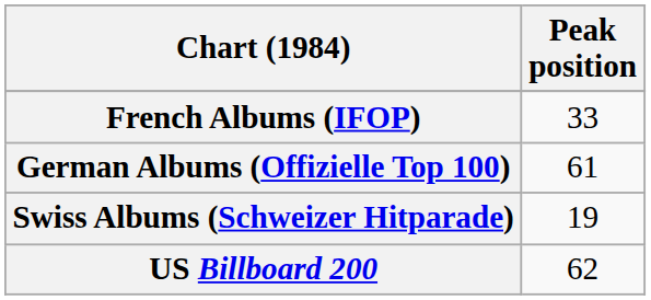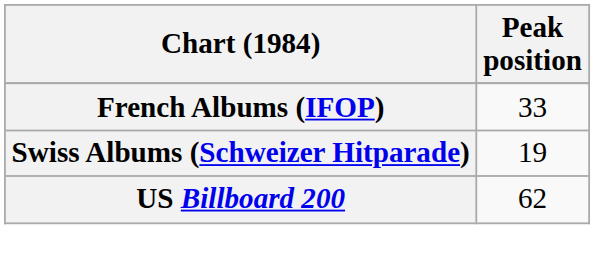- row: German Albums (Offizielle Top 100) | 61
